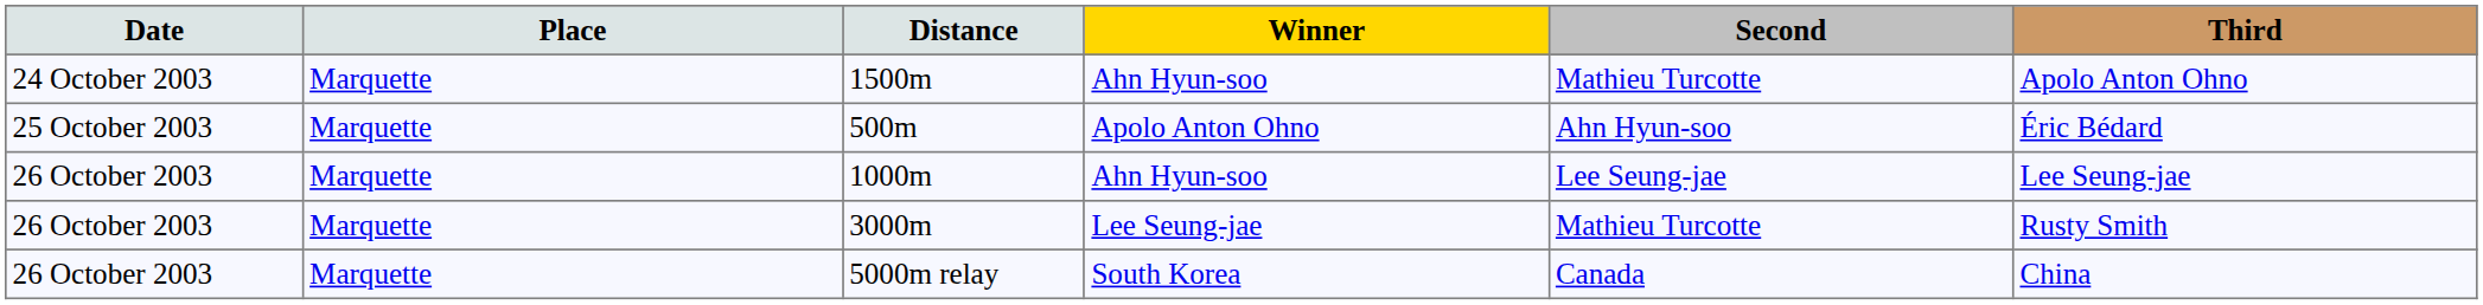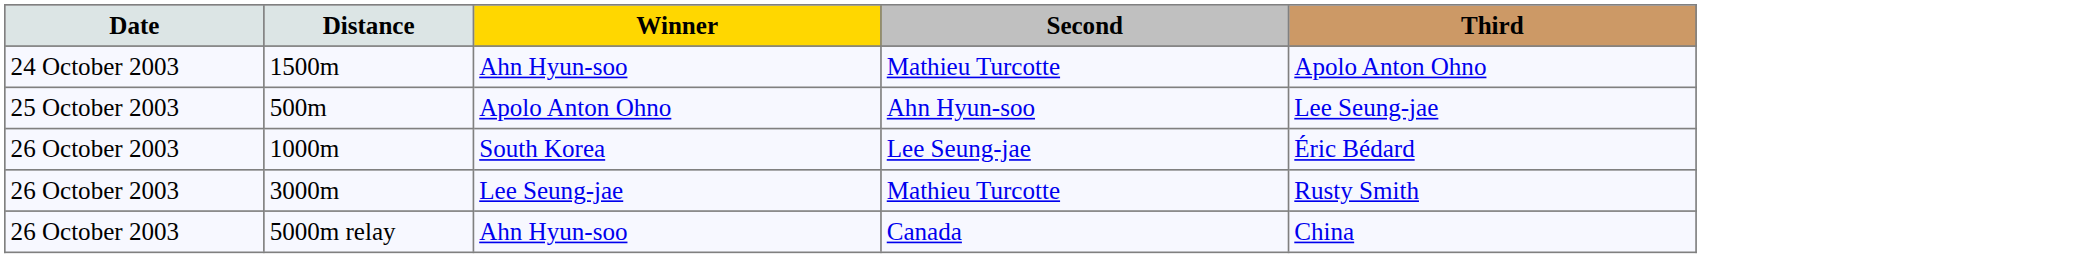- column: Place | Marquette | Marquette | Marquette | Marquette | Marquette
500m | Third: Éric Bédard -> Lee Seung-jae
1000m | Winner: Ahn Hyun-soo -> South Korea
1000m | Third: Lee Seung-jae -> Éric Bédard
5000m relay | Winner: South Korea -> Ahn Hyun-soo
